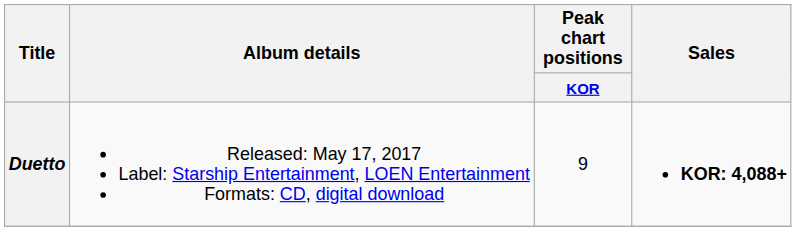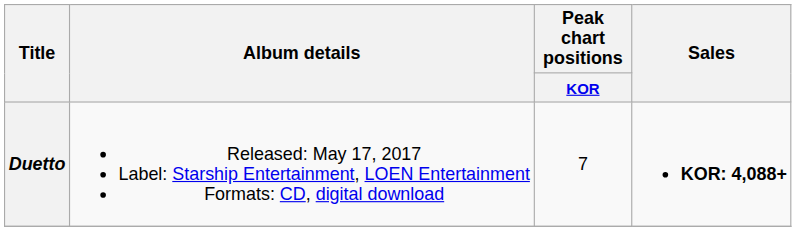Duetto | Peak chart positions / KOR: 9 -> 7
